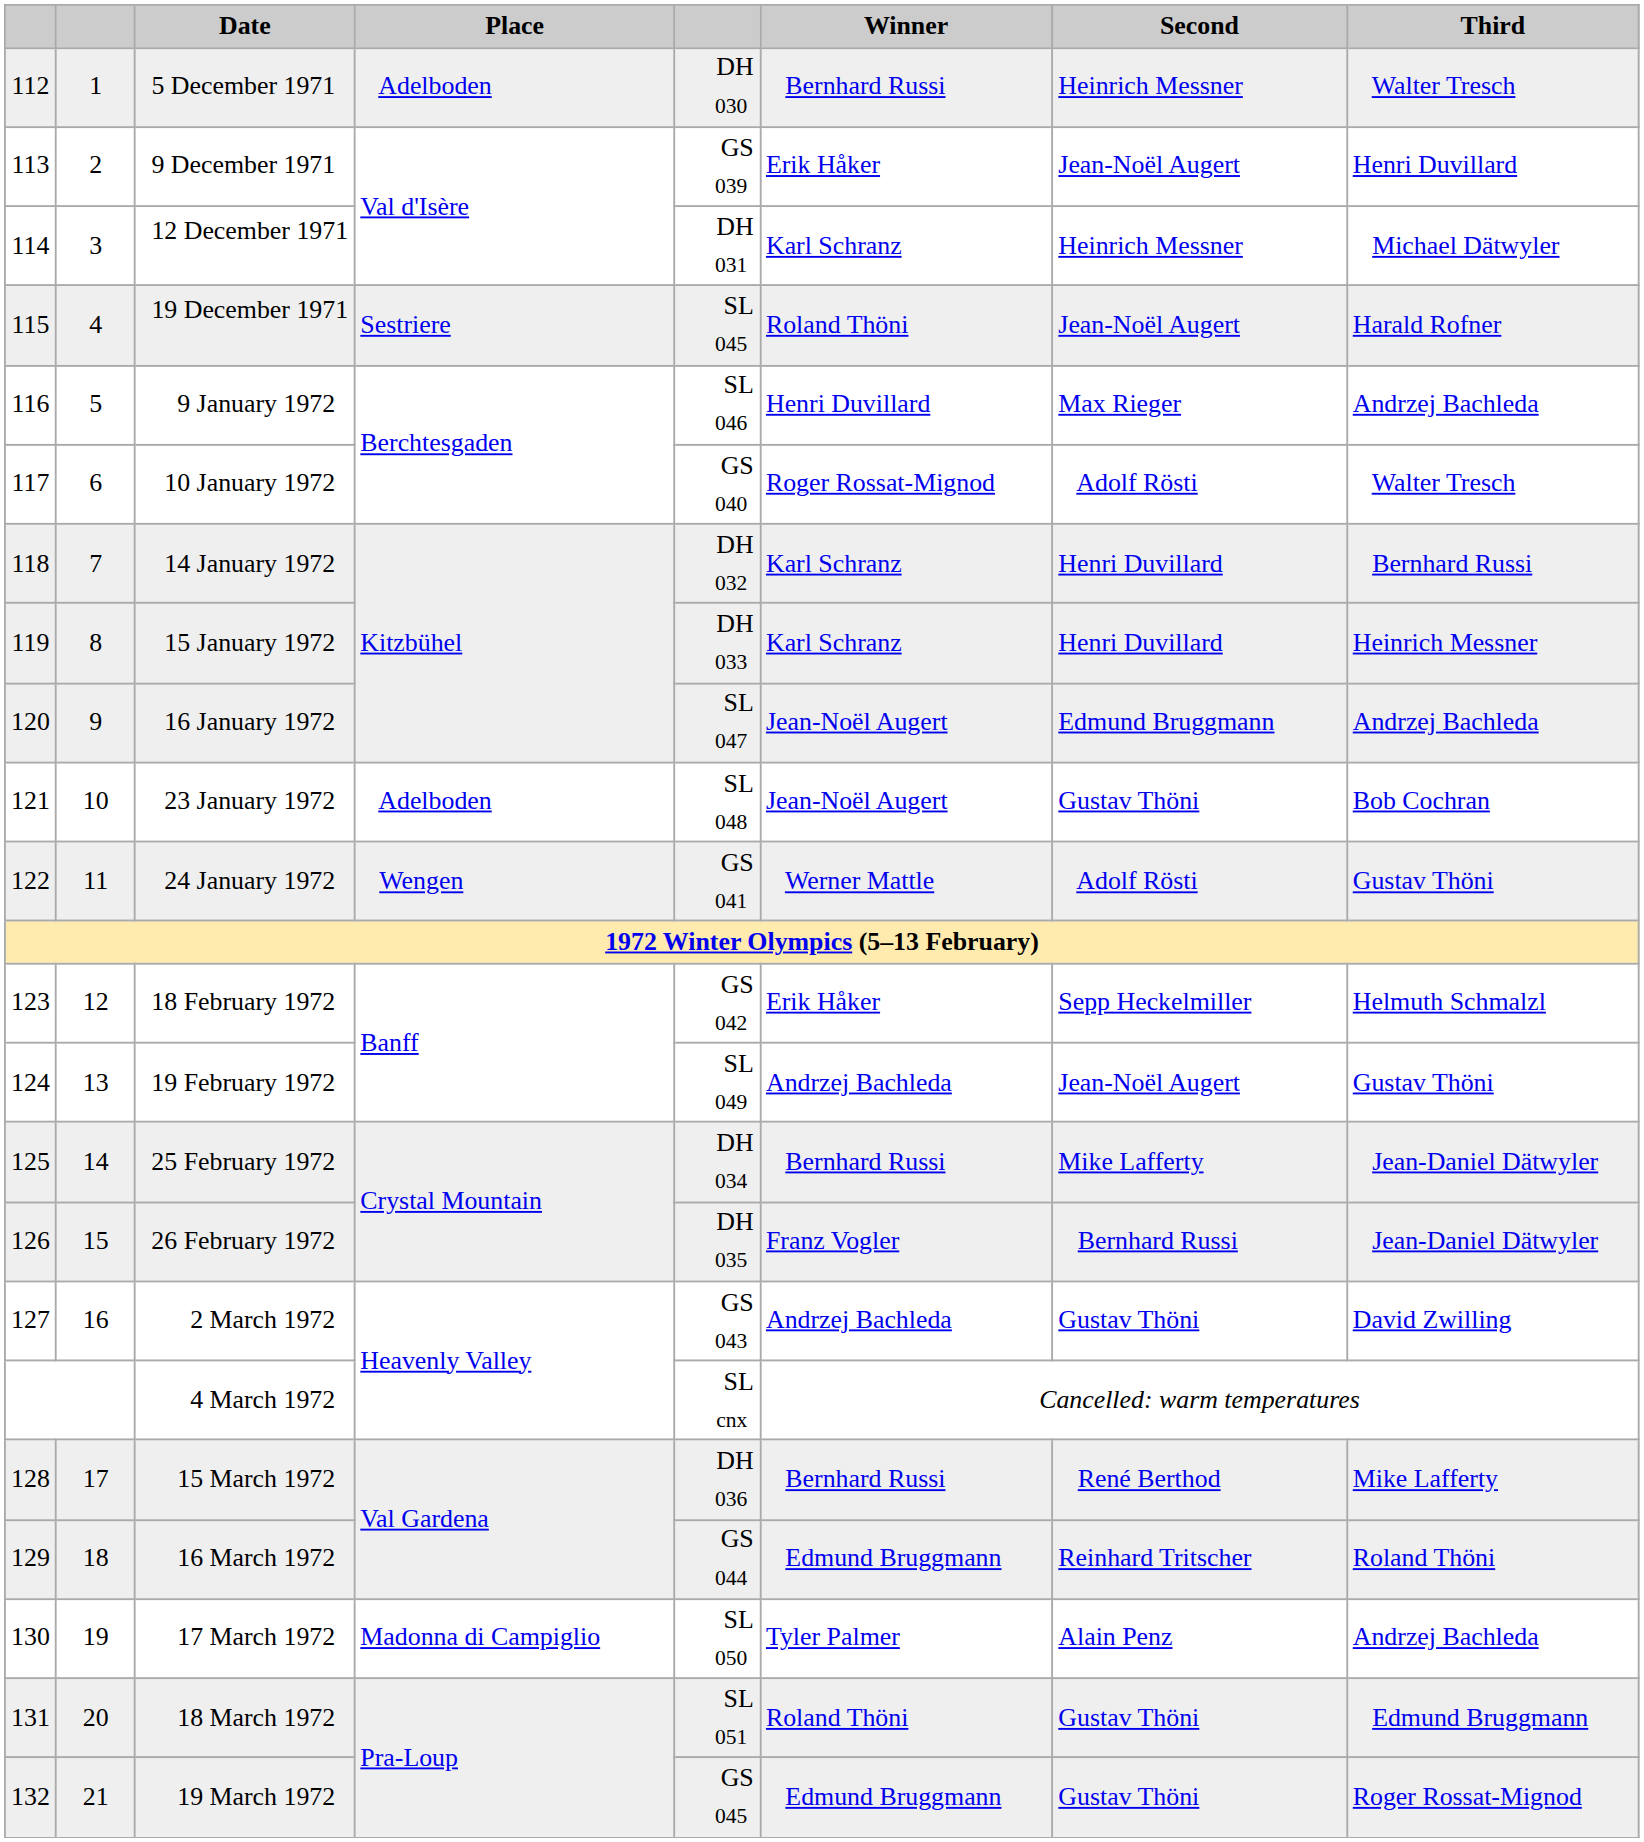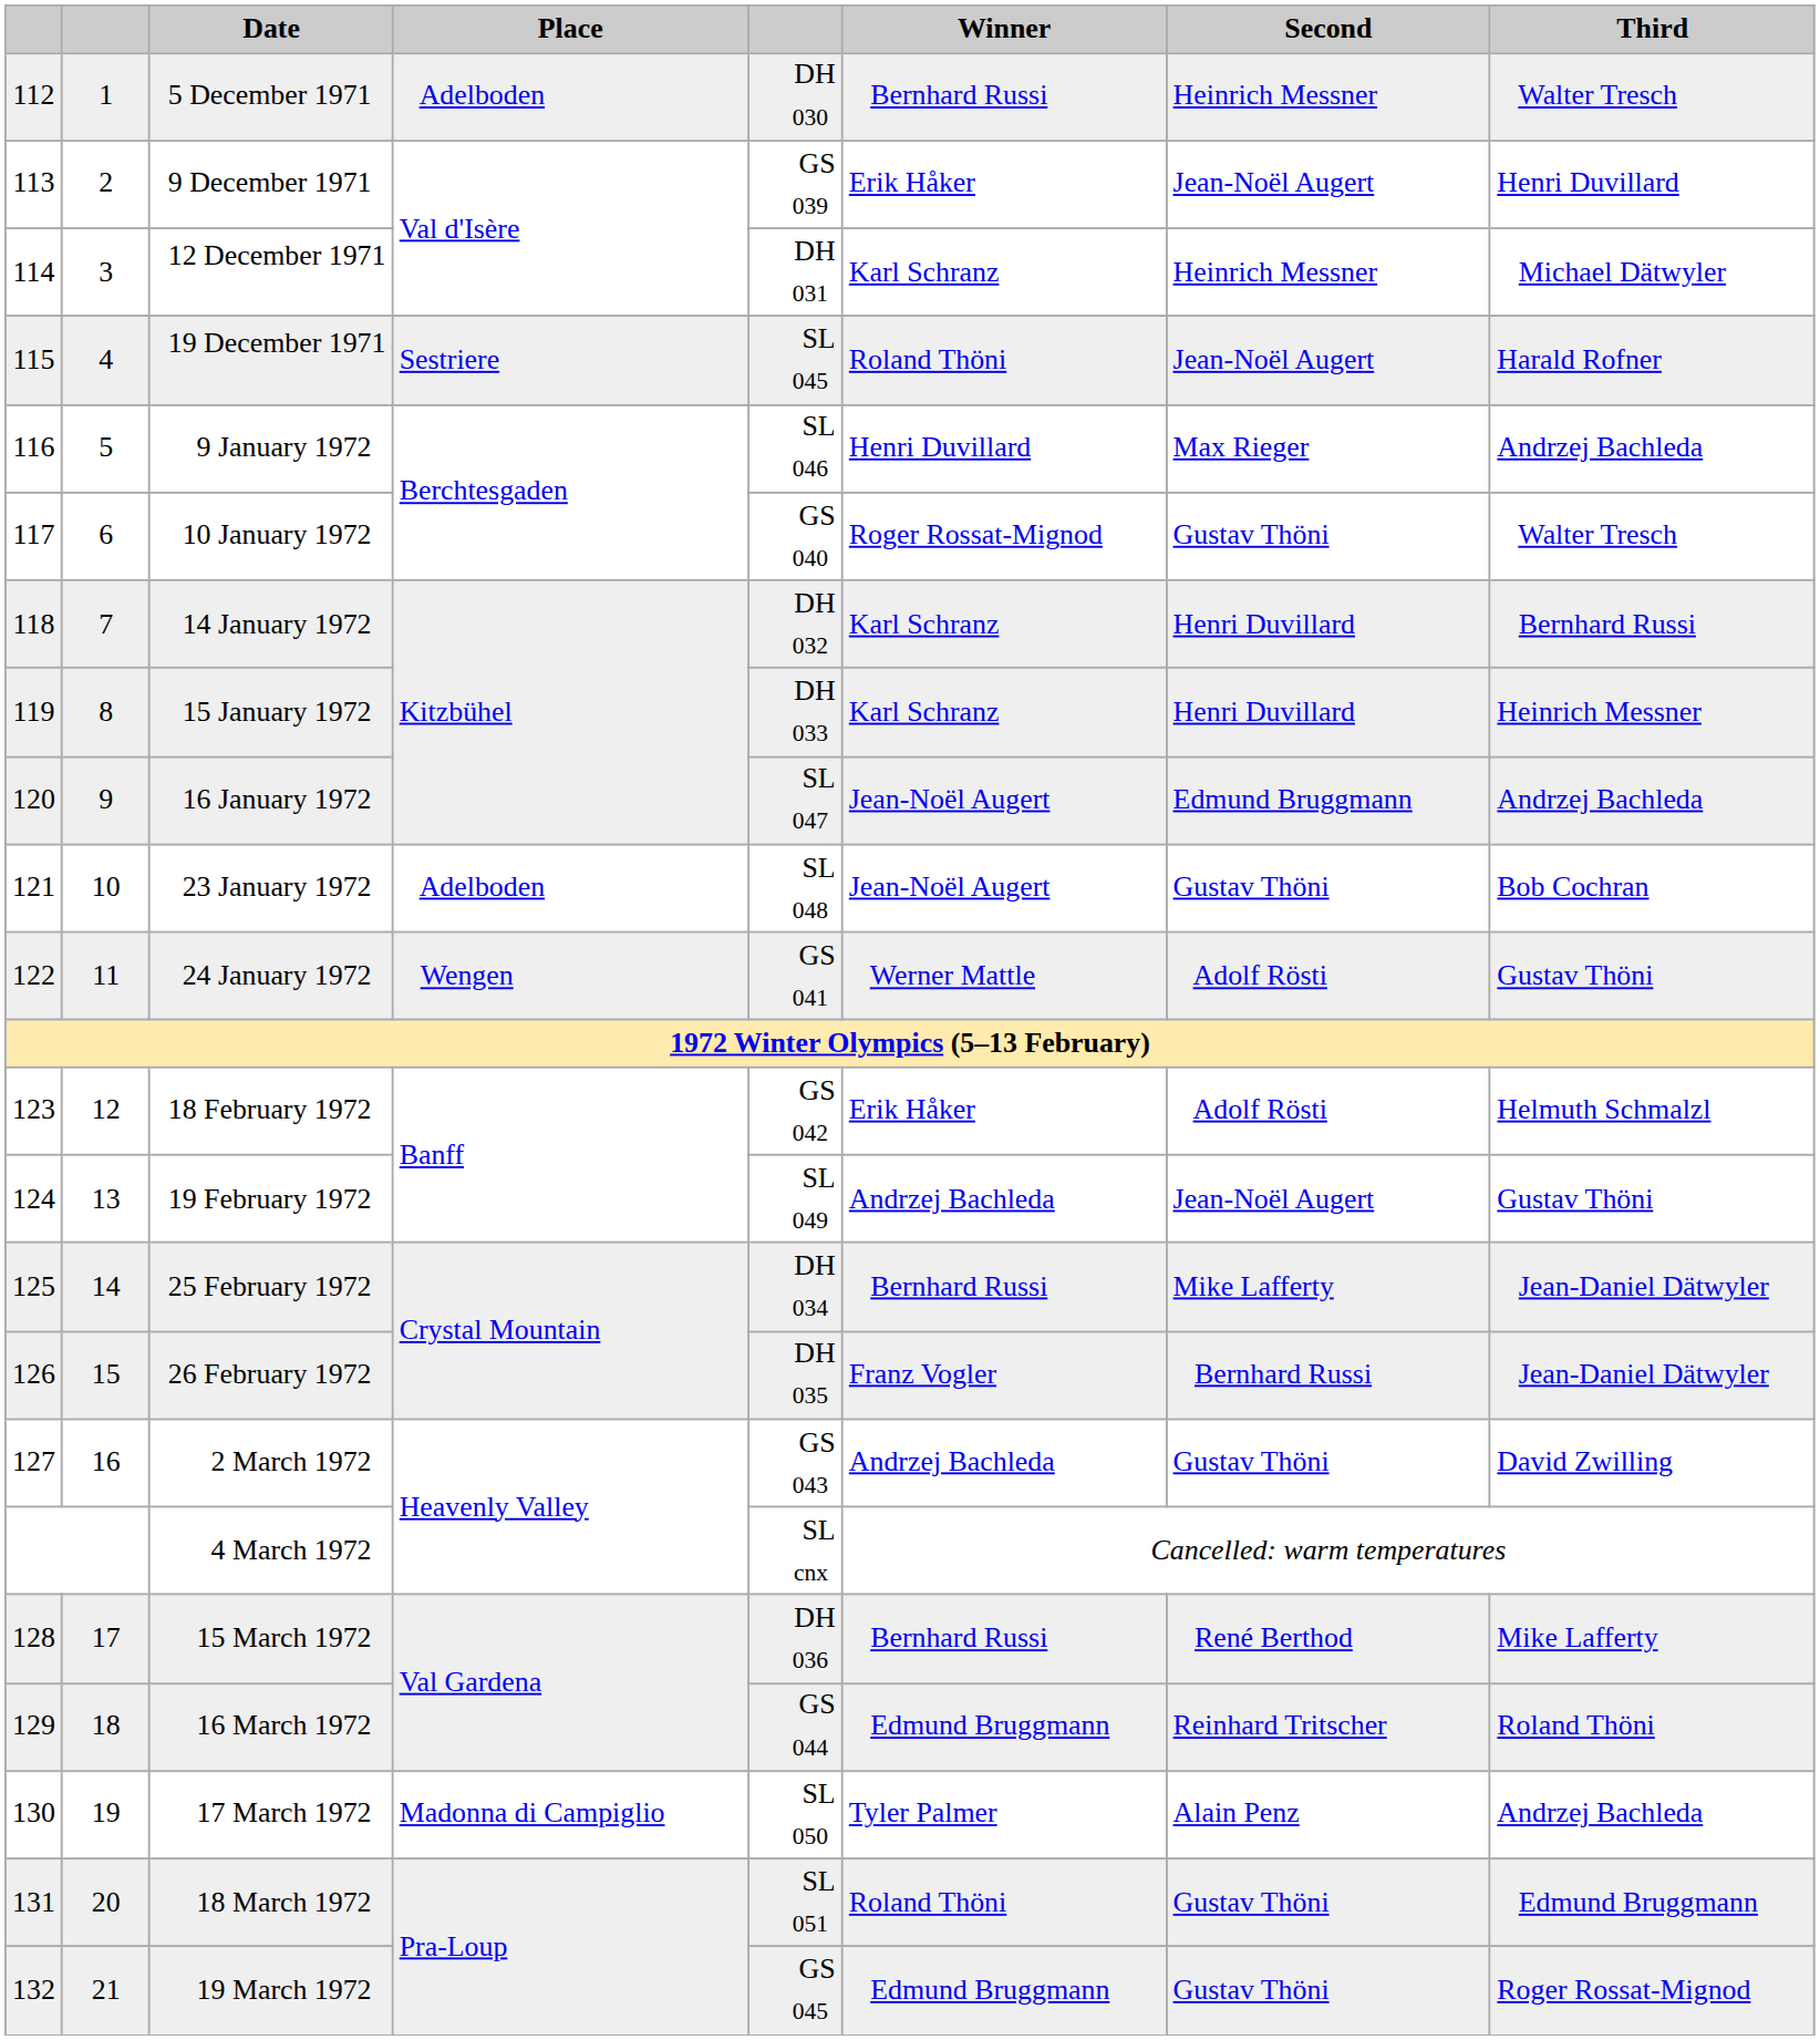10 January 1972 | Second: Adolf Rösti -> Gustav Thöni
18 February 1972 | Second: Sepp Heckelmiller -> Adolf Rösti
